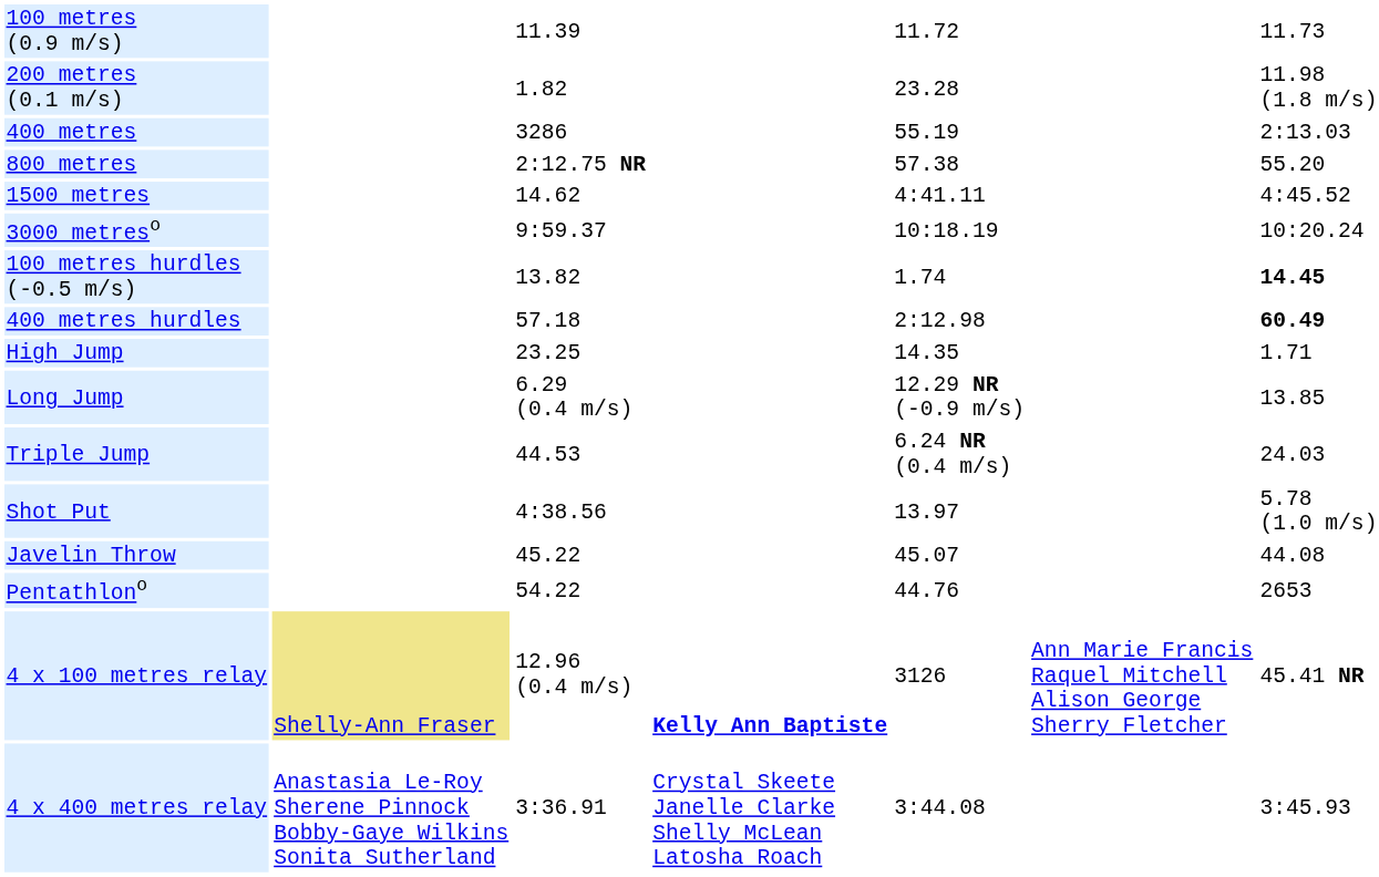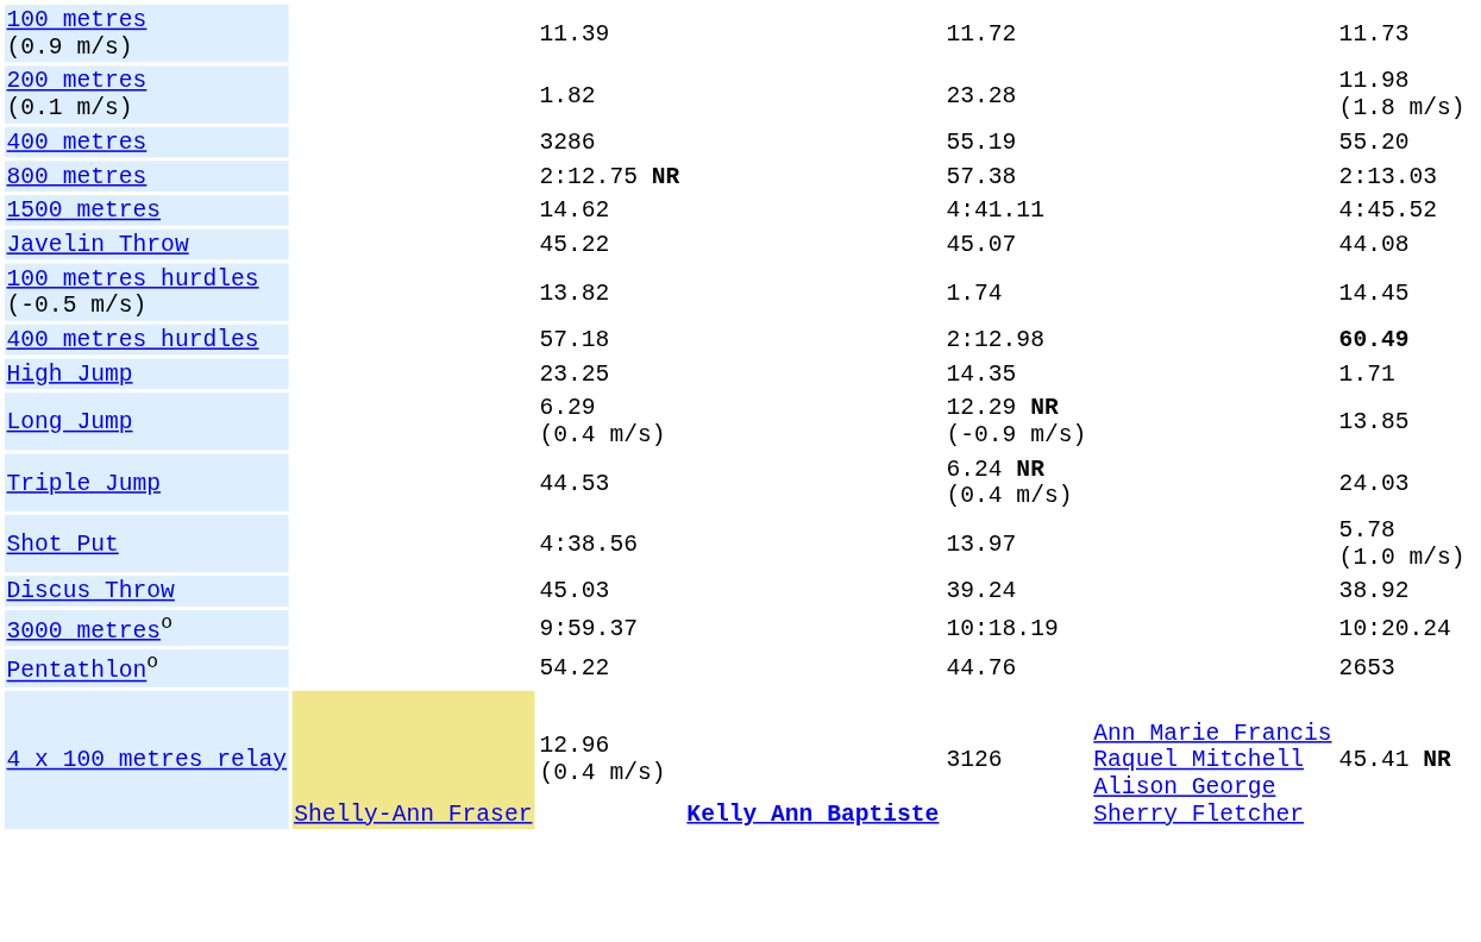400 metres | column 7: 2:13.03 -> 55.20
800 metres | column 7: 55.20 -> 2:13.03
rows swapped: 3000 metreso <-> Javelin Throw
100 metres hurdles (-0.5 m/s) | column 7: bold -> normal
+ row: Discus Throw | 45.03 | 39.24 | 38.92
- row: 4 x 400 metres relay | Anastasia Le-Roy Sherene Pinnock Bobby-Gaye Wilkins Sonita Sutherland | 3:36.91 | Crystal Skeete Janelle Clarke Shelly McLean Latosha Roach | 3:44.08 | 3:45.93
